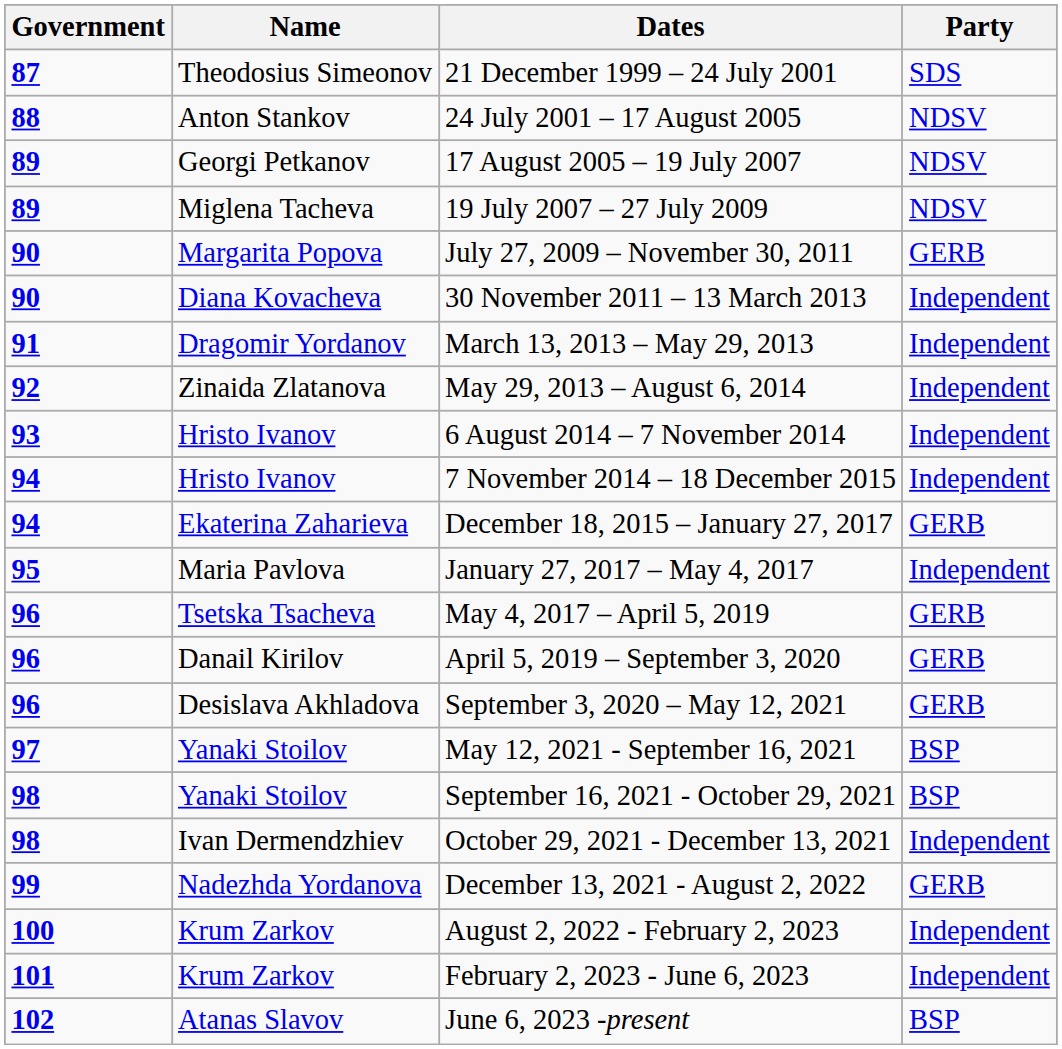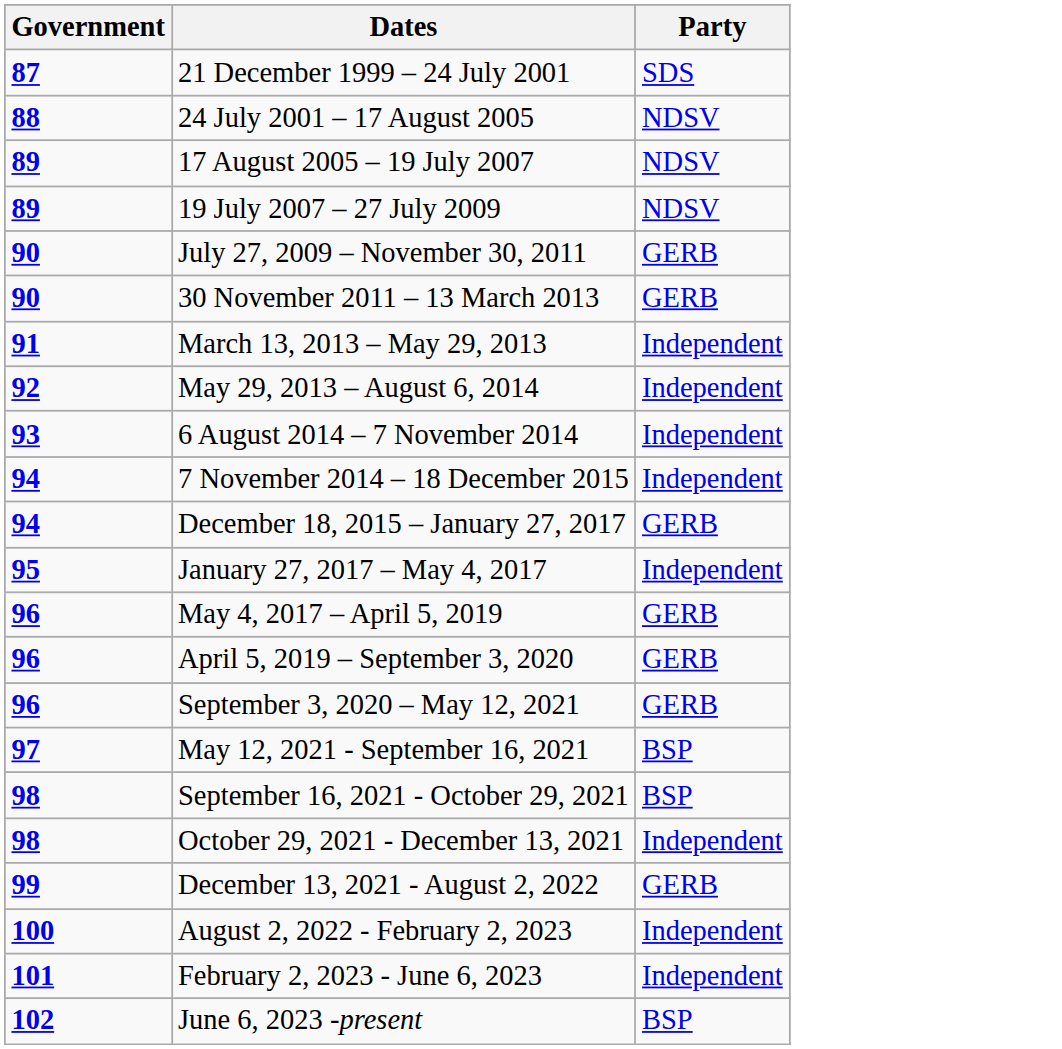- column: Name | Theodosius Simeonov | Anton Stankov | Georgi Petkanov | Miglena Tacheva | Margarita Popova | Diana Kovacheva | Dragomir Yordanov | Zinaida Zlatanova | Hristo Ivanov | Hristo Ivanov | Ekaterina Zaharieva | Maria Pavlova | Tsetska Tsacheva | Danail Kirilov | Desislava Akhladova | Yanaki Stoilov | Yanaki Stoilov | Ivan Dermendzhiev | Nadezhda Yordanova | Krum Zarkov | Krum Zarkov | Atanas Slavov
30 November 2011 – 13 March 2013 | Party: Independent -> GERB
